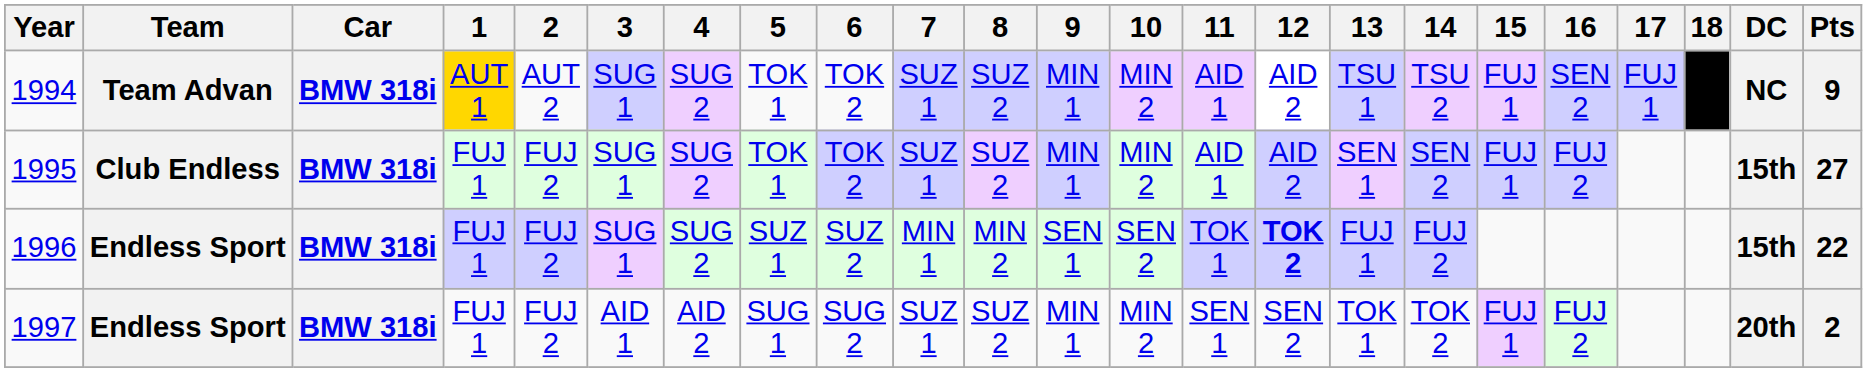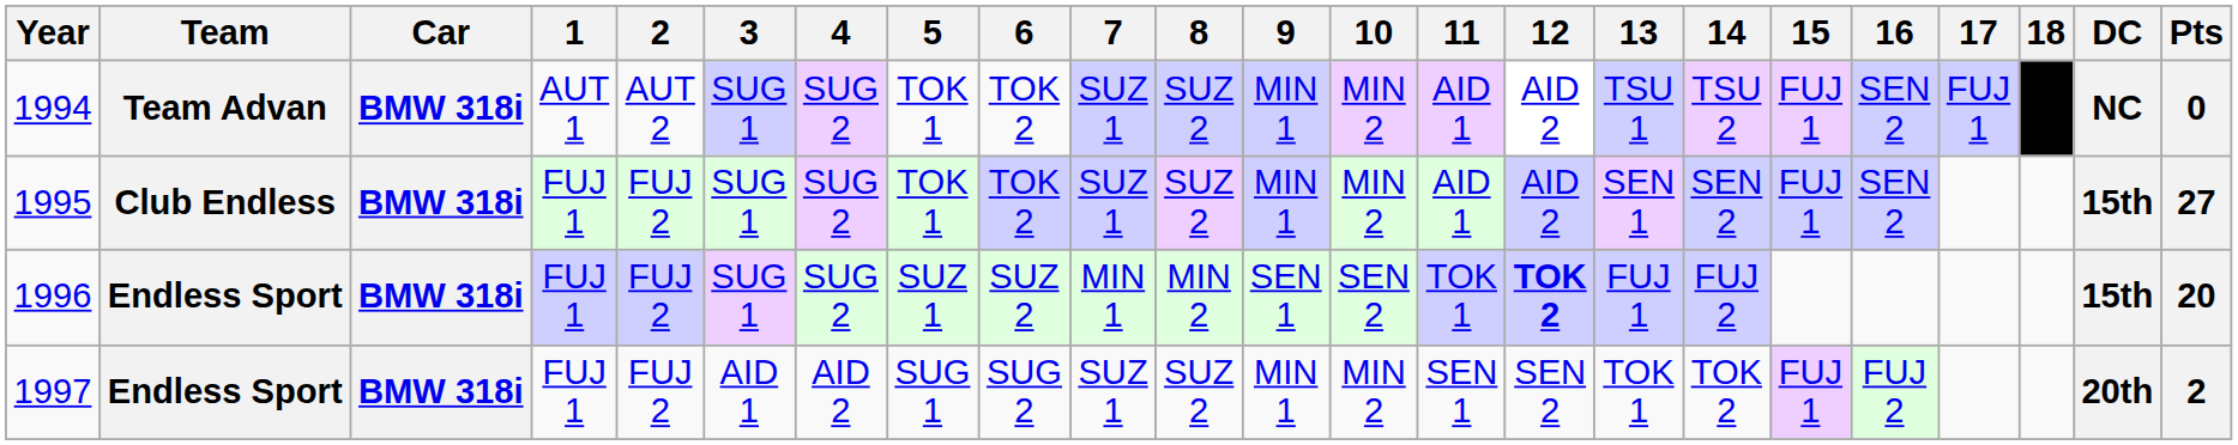1994 | 1: gold background -> no background
1994 | Pts: 9 -> 0
1995 | 16: FUJ 2 -> SEN 2
1996 | Pts: 22 -> 20
